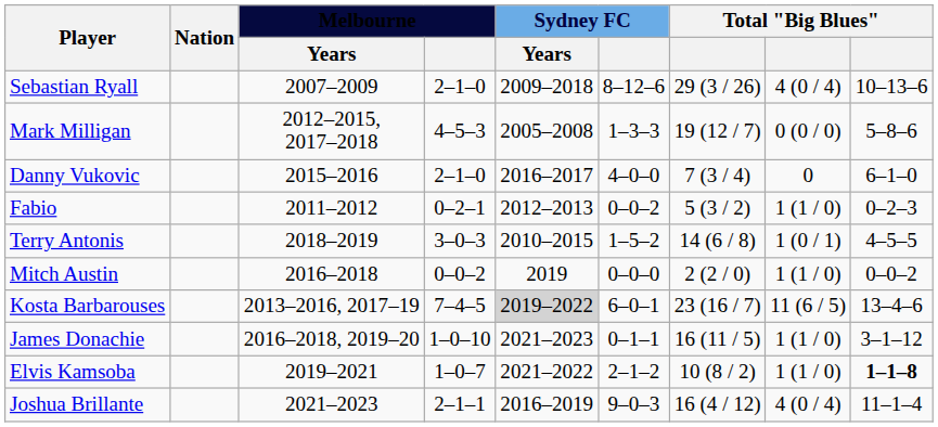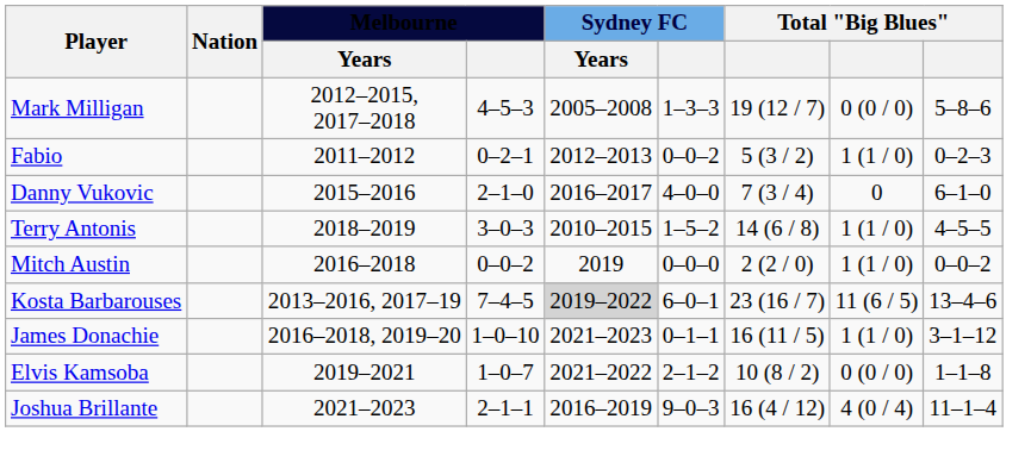- row: Sebastian Ryall | 2007–2009 | 2–1–0 | 2009–2018 | 8–12–6 | 29 (3 / 26) | 4 (0 / 4) | 10–13–6
rows swapped: Fabio <-> Danny Vukovic
Terry Antonis | column 8: 1 (0 / 1) -> 1 (1 / 0)
Elvis Kamsoba | column 8: 1 (1 / 0) -> 0 (0 / 0)
Elvis Kamsoba | column 9: bold -> normal
